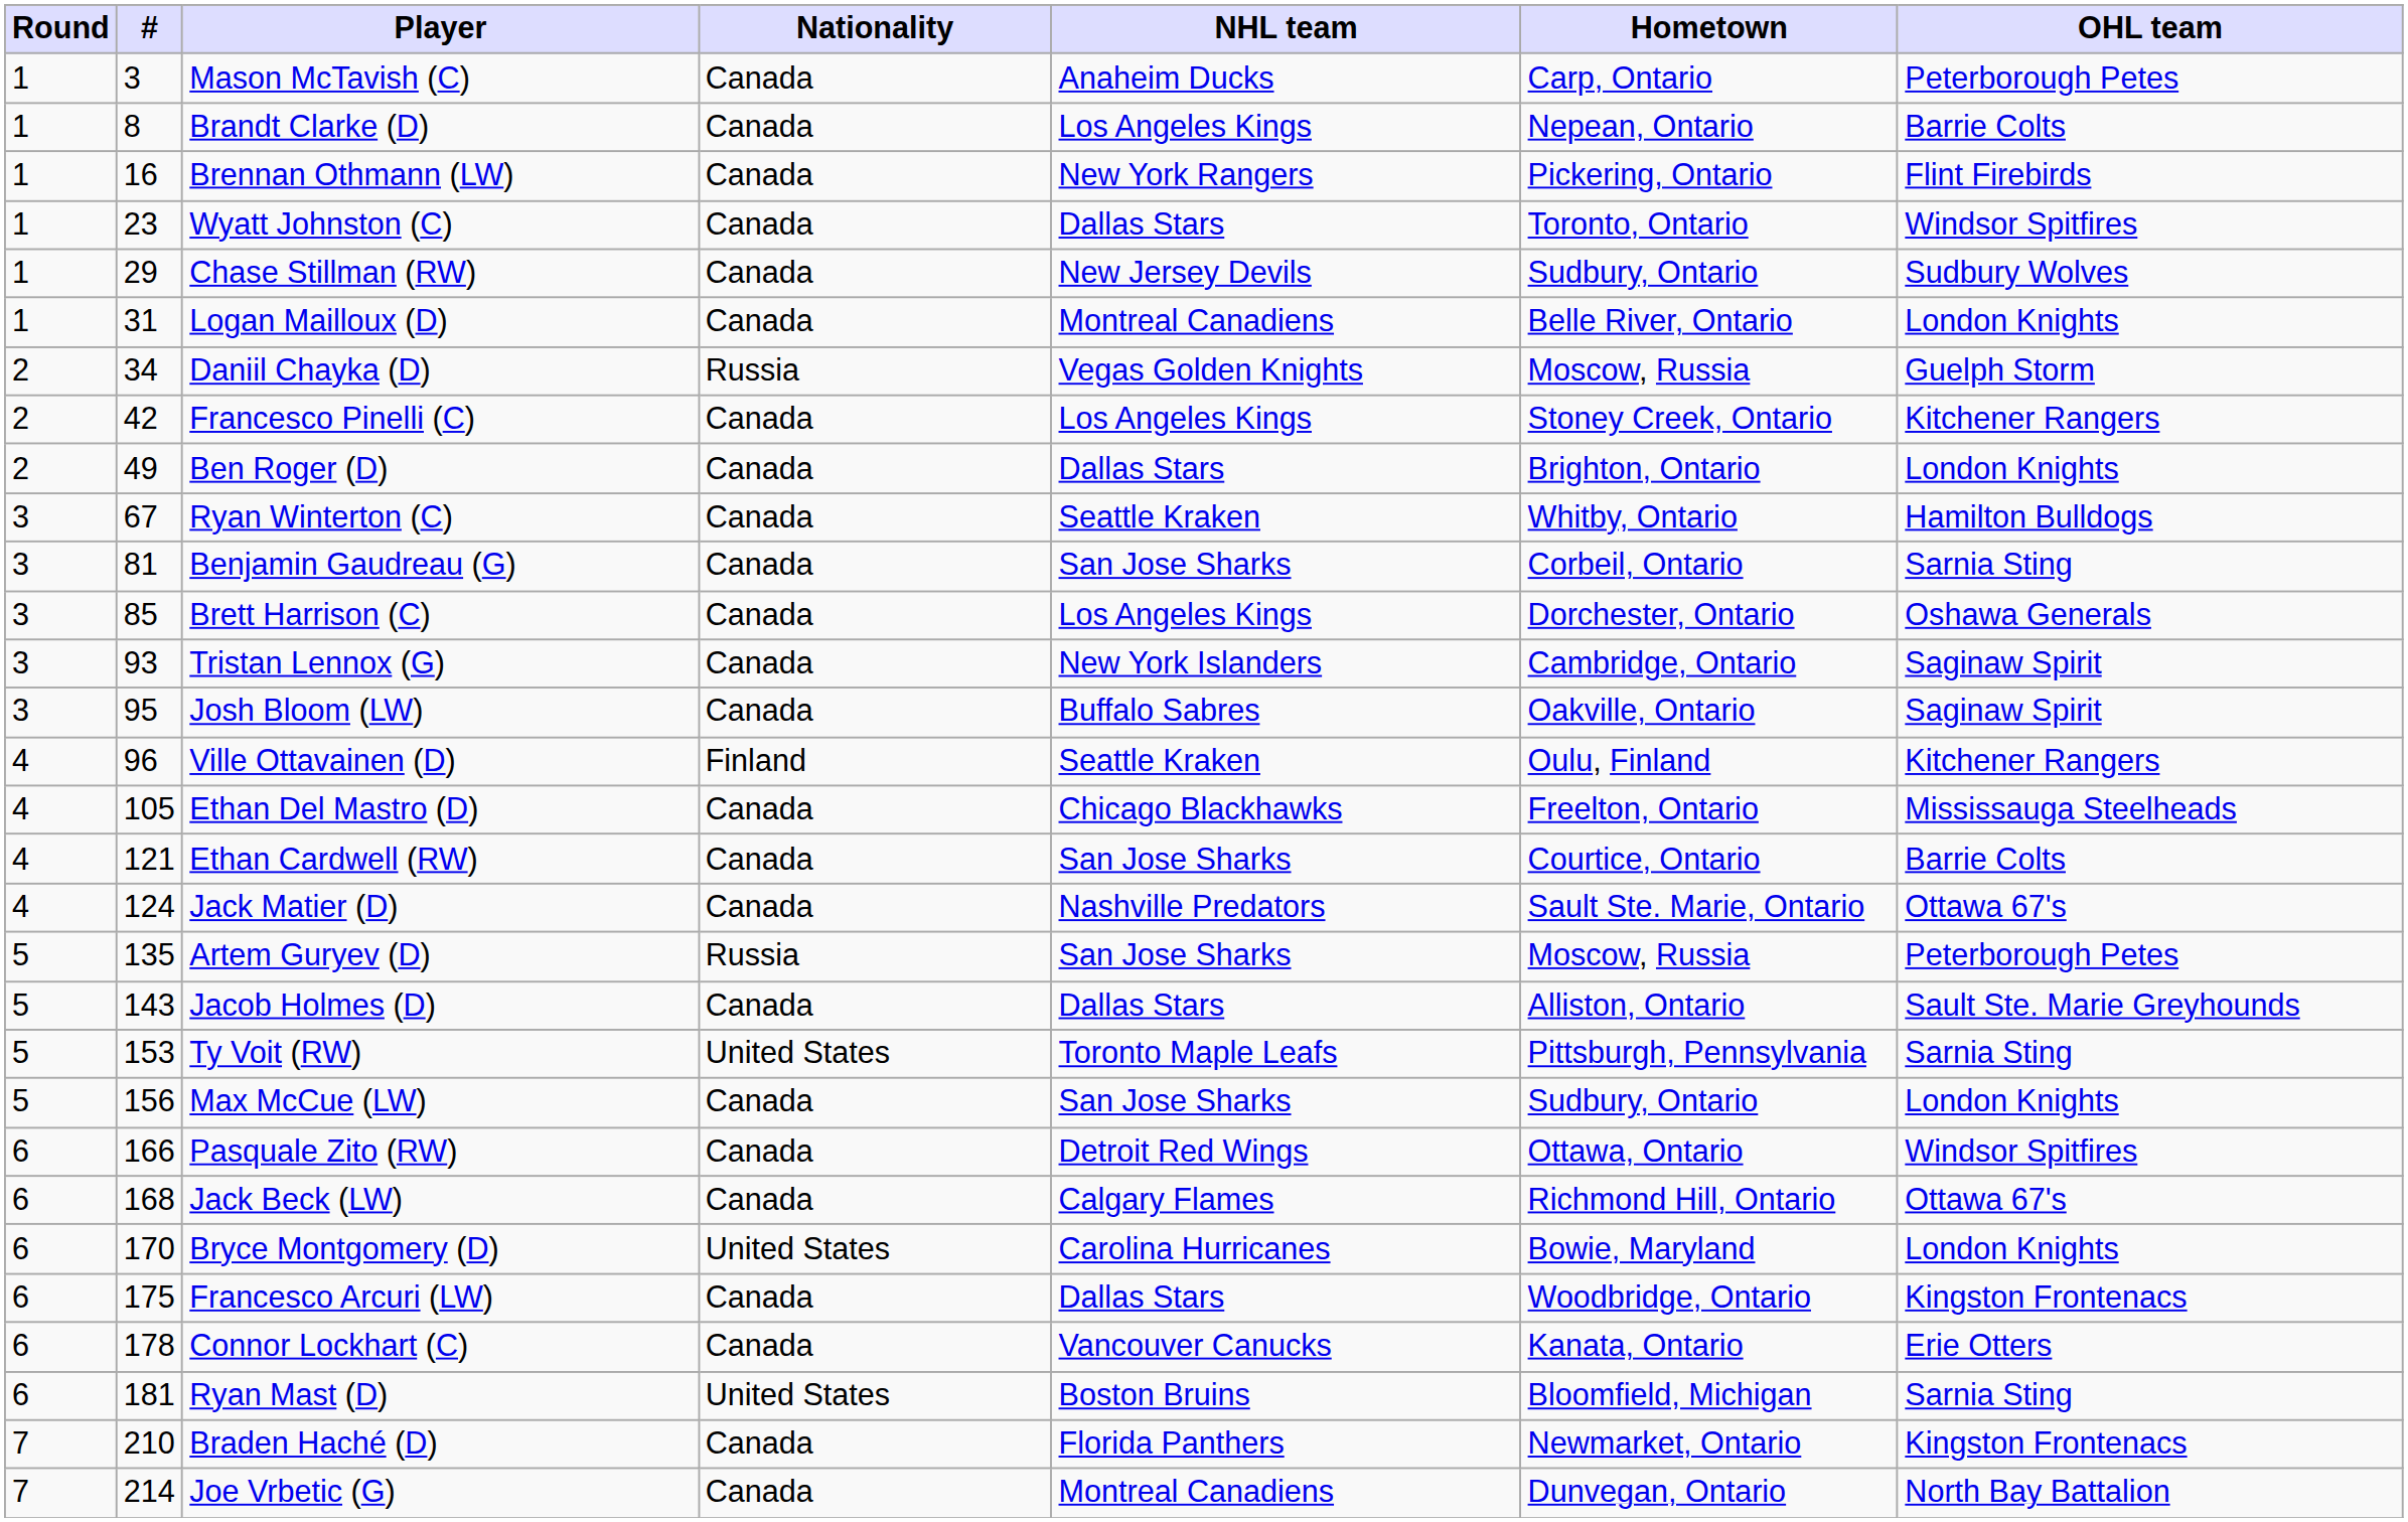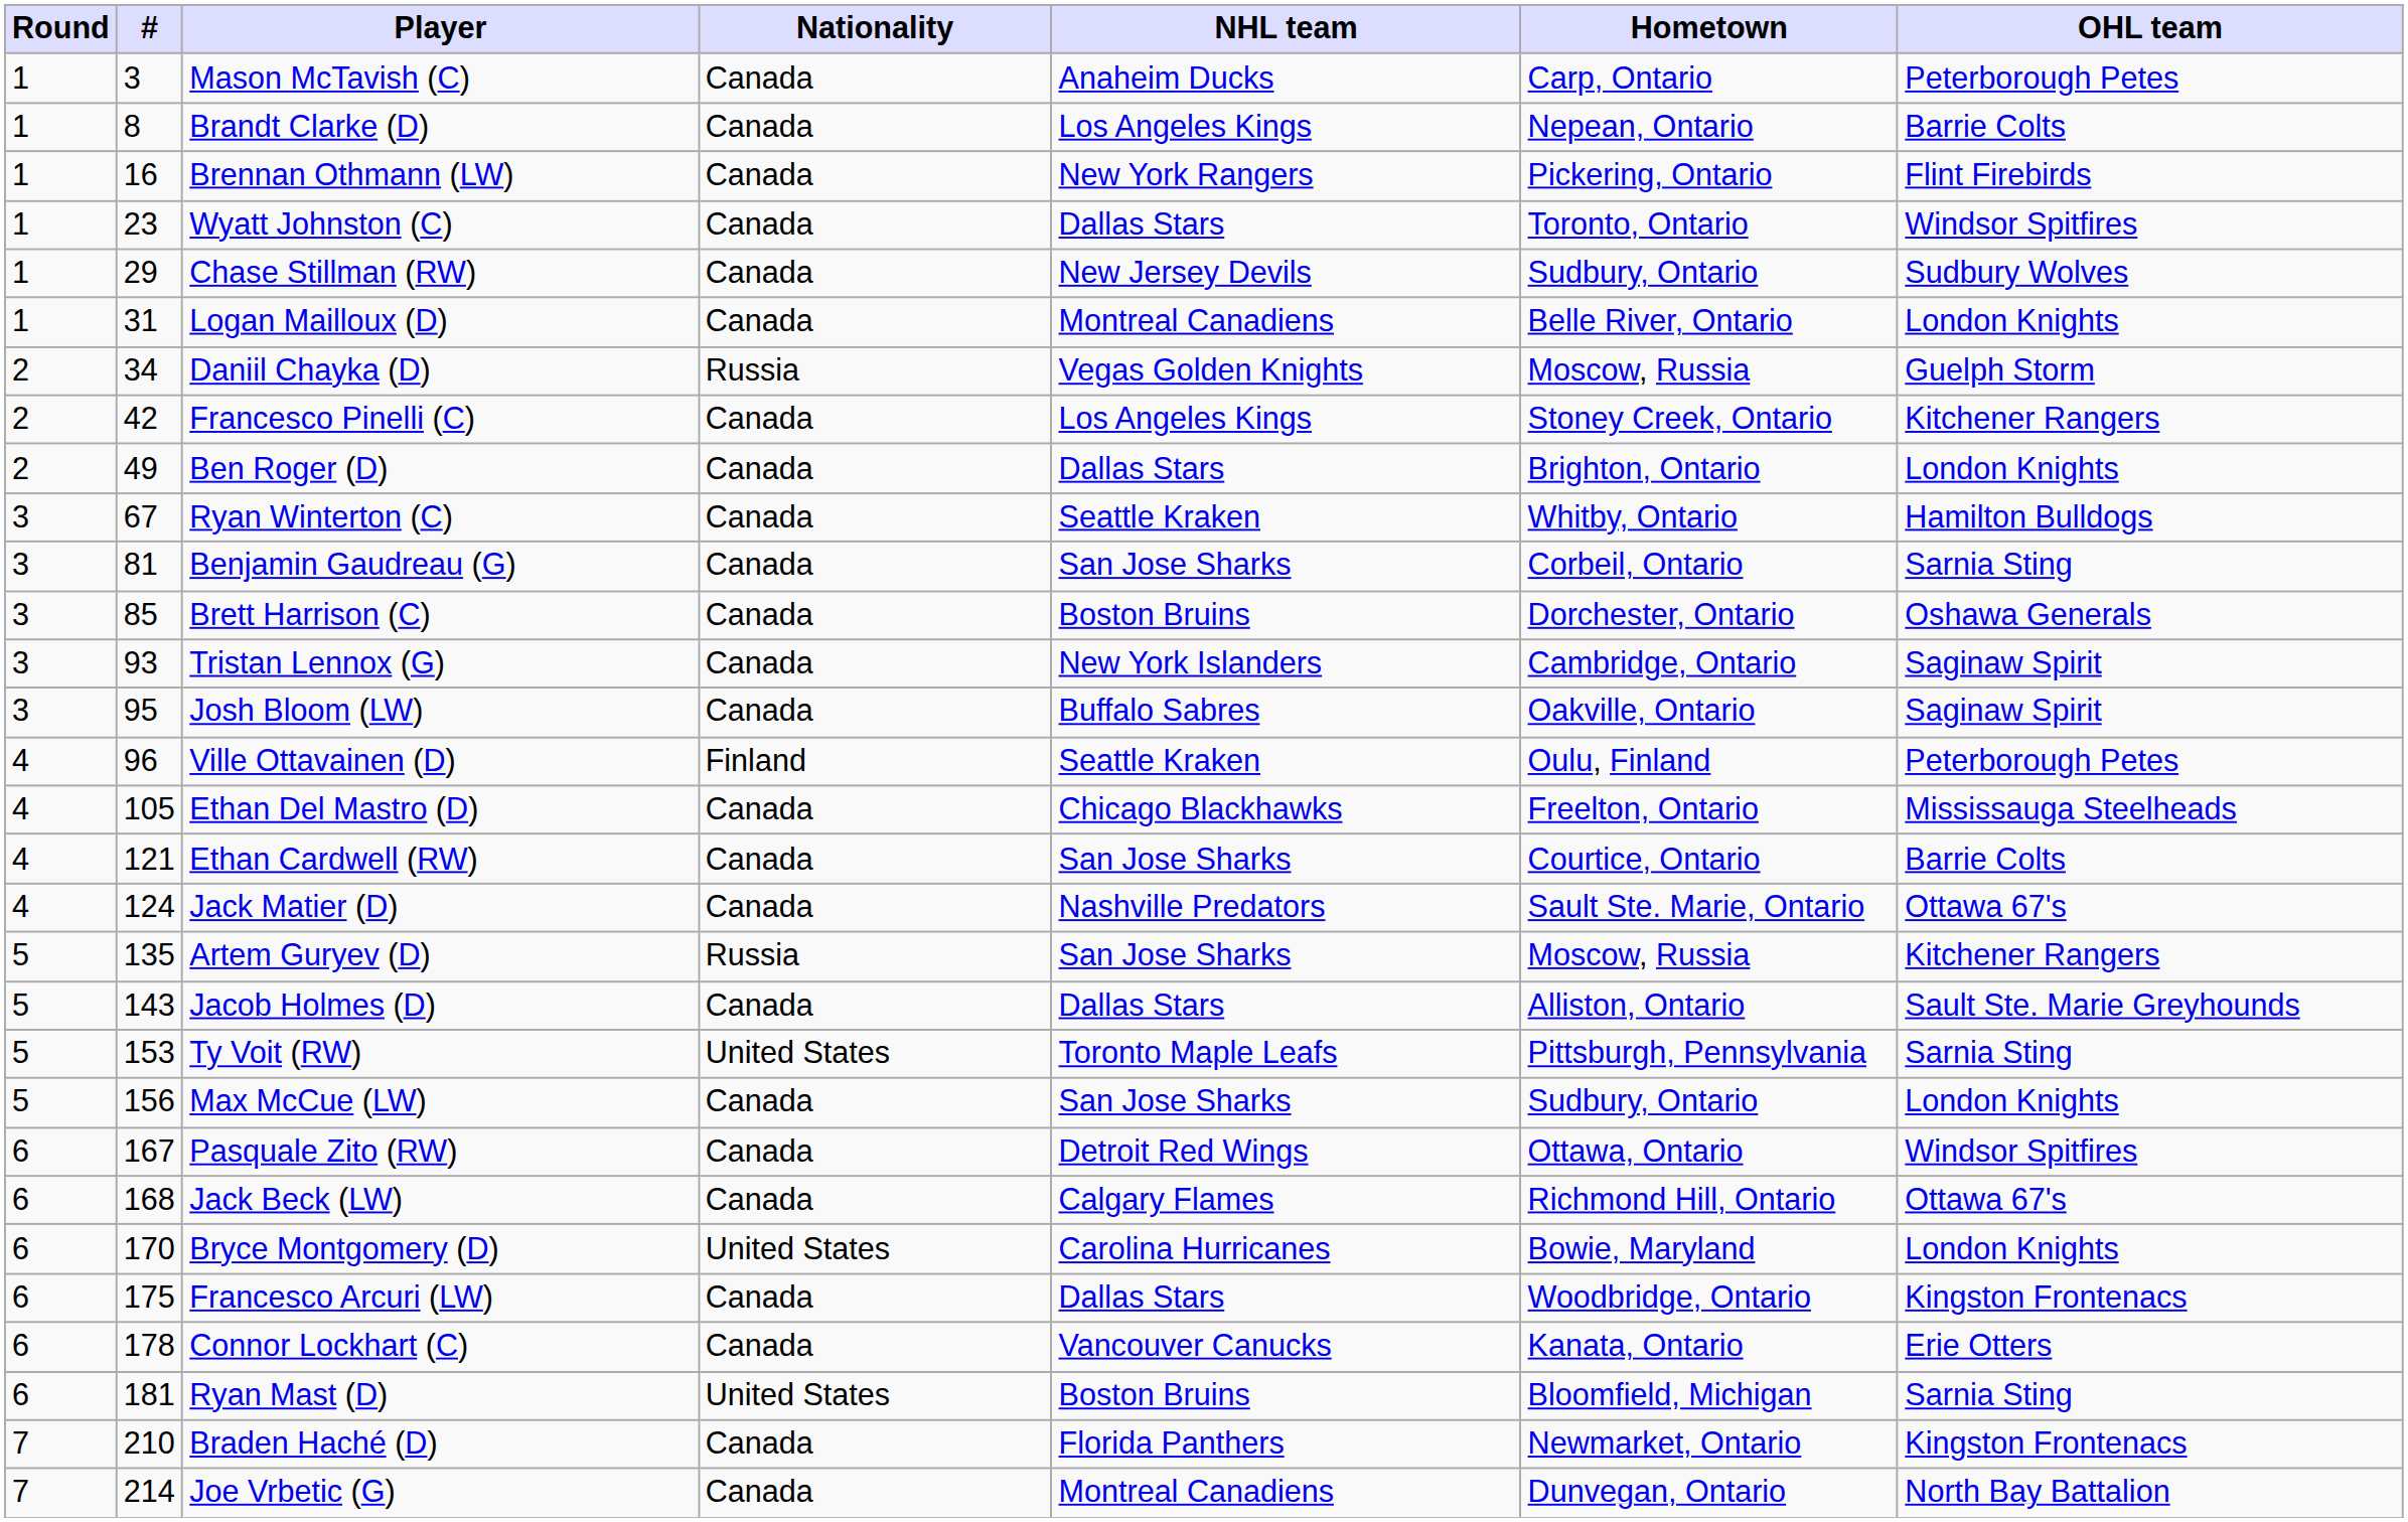Brett Harrison (C) | NHL team: Los Angeles Kings -> Boston Bruins
Ville Ottavainen (D) | OHL team: Kitchener Rangers -> Peterborough Petes
Artem Guryev (D) | OHL team: Peterborough Petes -> Kitchener Rangers
Pasquale Zito (RW) | #: 166 -> 167
